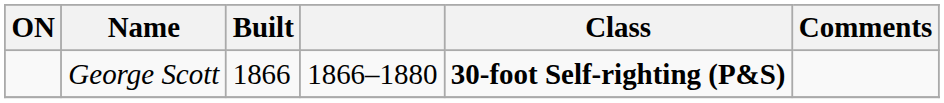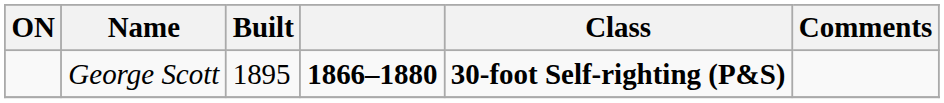George Scott | Built: 1866 -> 1895
George Scott | column 4: normal -> bold
